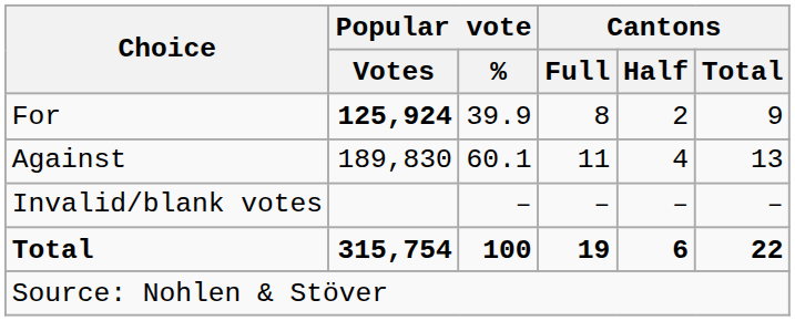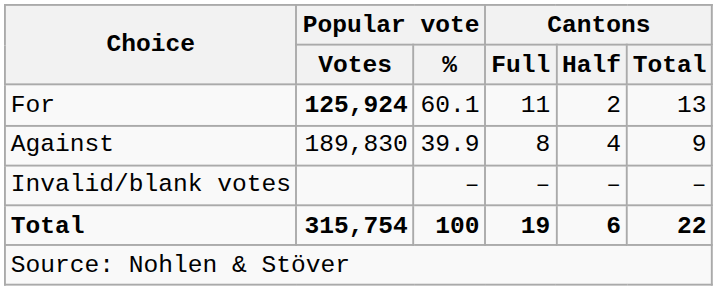For | Popular vote / %: 39.9 -> 60.1
For | Cantons / Full: 8 -> 11
For | Cantons / Total: 9 -> 13
Against | Popular vote / %: 60.1 -> 39.9
Against | Cantons / Full: 11 -> 8
Against | Cantons / Total: 13 -> 9
